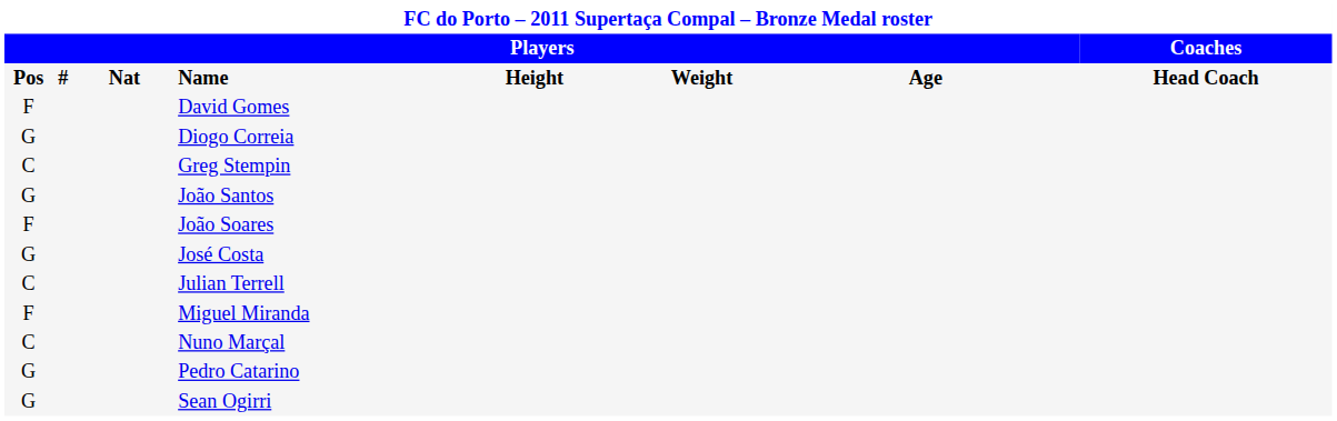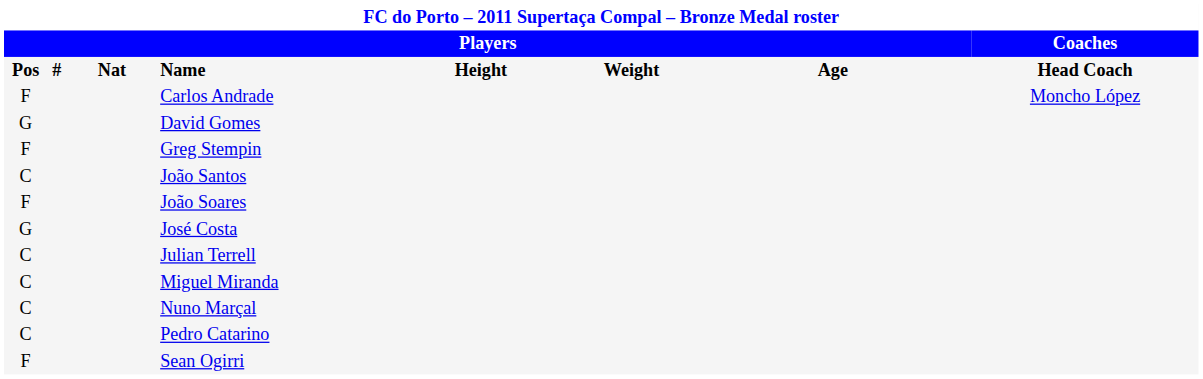+ row: F | Carlos Andrade | Moncho López
David Gomes | column 1: F -> G
- row: G | Diogo Correia
Greg Stempin | column 1: C -> F
João Santos | column 1: G -> C
Miguel Miranda | column 1: F -> C
Pedro Catarino | column 1: G -> C
Sean Ogirri | column 1: G -> F
